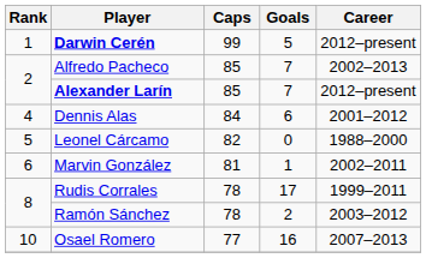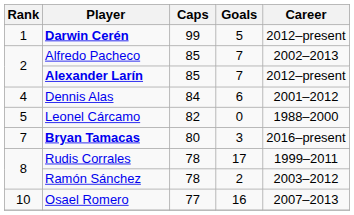- row: 6 | Marvin González | 81 | 1 | 2002–2011
+ row: 7 | Bryan Tamacas | 80 | 3 | 2016–present
